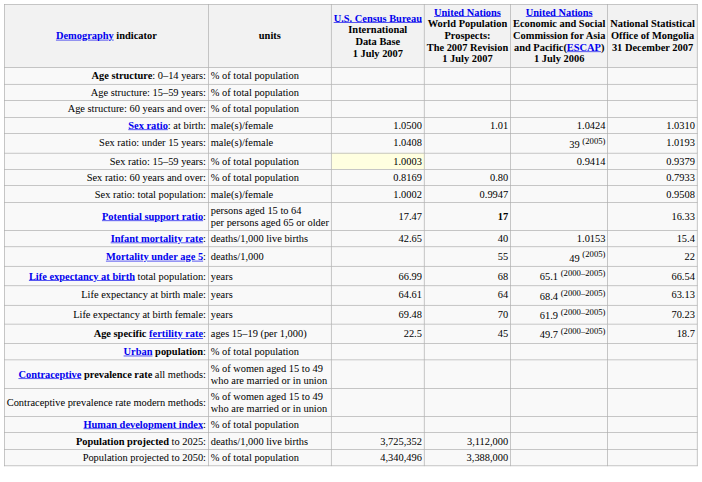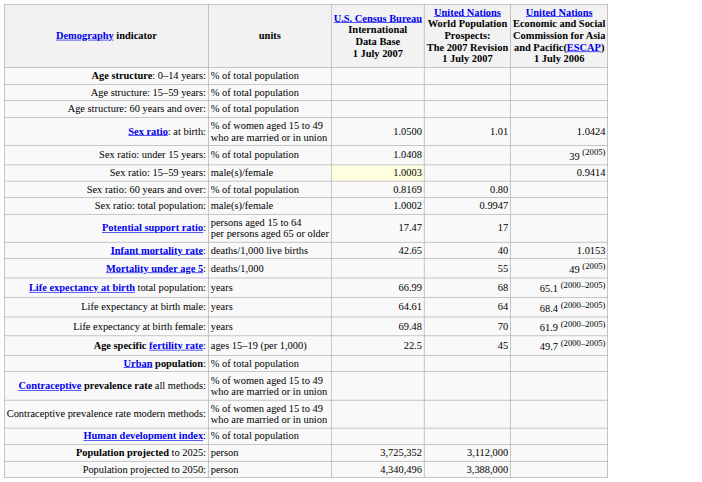- column: National Statistical Office of Mongolia 31 December 2007 | 1.0310 | 1.0193 | 0.9379 | 0.7933 | 0.9508 | 16.33 | 15.4 | 22 | 66.54 | 63.13 | 70.23 | 18.7
Sex ratio: at birth: | units: male(s)/female -> % of women aged 15 to 49 who are married or in union
Sex ratio: under 15 years: | units: male(s)/female -> % of total population
Sex ratio: 15–59 years: | units: % of total population -> male(s)/female
Potential support ratio: | column 4: bold -> normal
Population projected to 2025: | units: deaths/1,000 live births -> person
Population projected to 2050: | units: % of total population -> person
